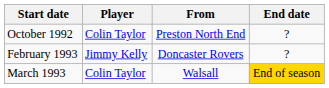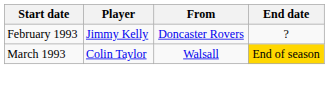- row: October 1992 | Colin Taylor | Preston North End | ?
